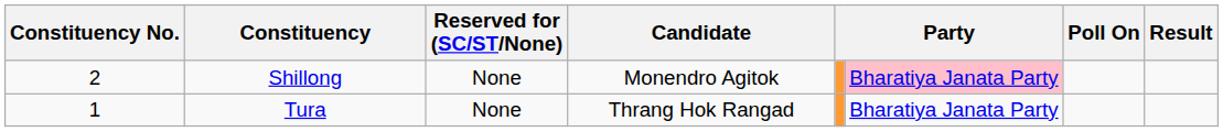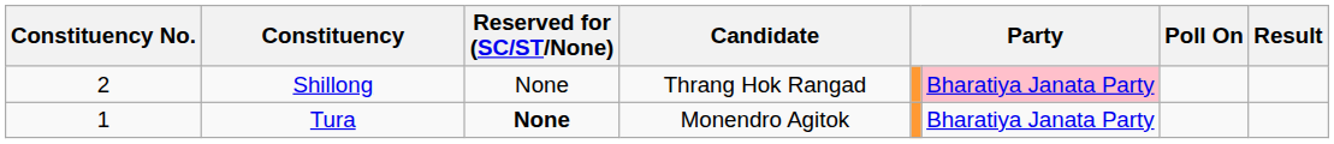Shillong | Candidate: Monendro Agitok -> Thrang Hok Rangad
Tura | Reserved for (SC/ST/None): normal -> bold
Tura | Candidate: Thrang Hok Rangad -> Monendro Agitok
